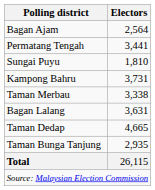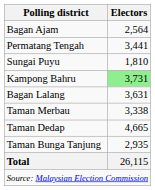Kampong Bahru | Electors: no background -> lightgreen background
rows swapped: Bagan Lalang <-> Taman Merbau
